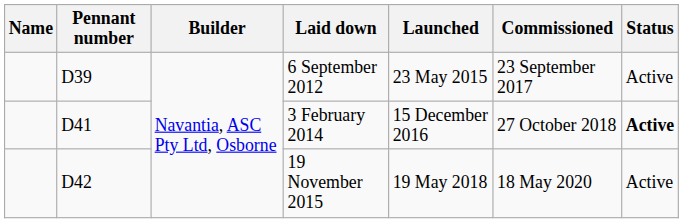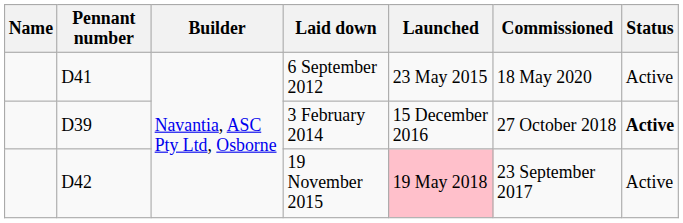6 September 2012 | Pennant number: D39 -> D41
6 September 2012 | Commissioned: 23 September 2017 -> 18 May 2020
3 February 2014 | Pennant number: D41 -> D39
19 November 2015 | Launched: no background -> pink background
19 November 2015 | Commissioned: 18 May 2020 -> 23 September 2017
